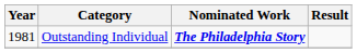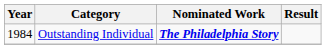Outstanding Individual | Year: 1981 -> 1984
